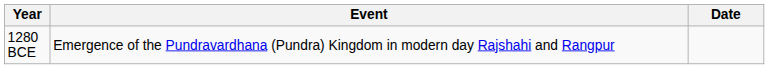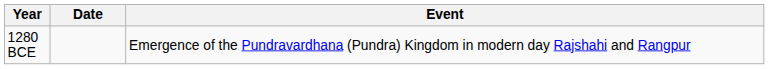columns swapped: Date <-> Event
